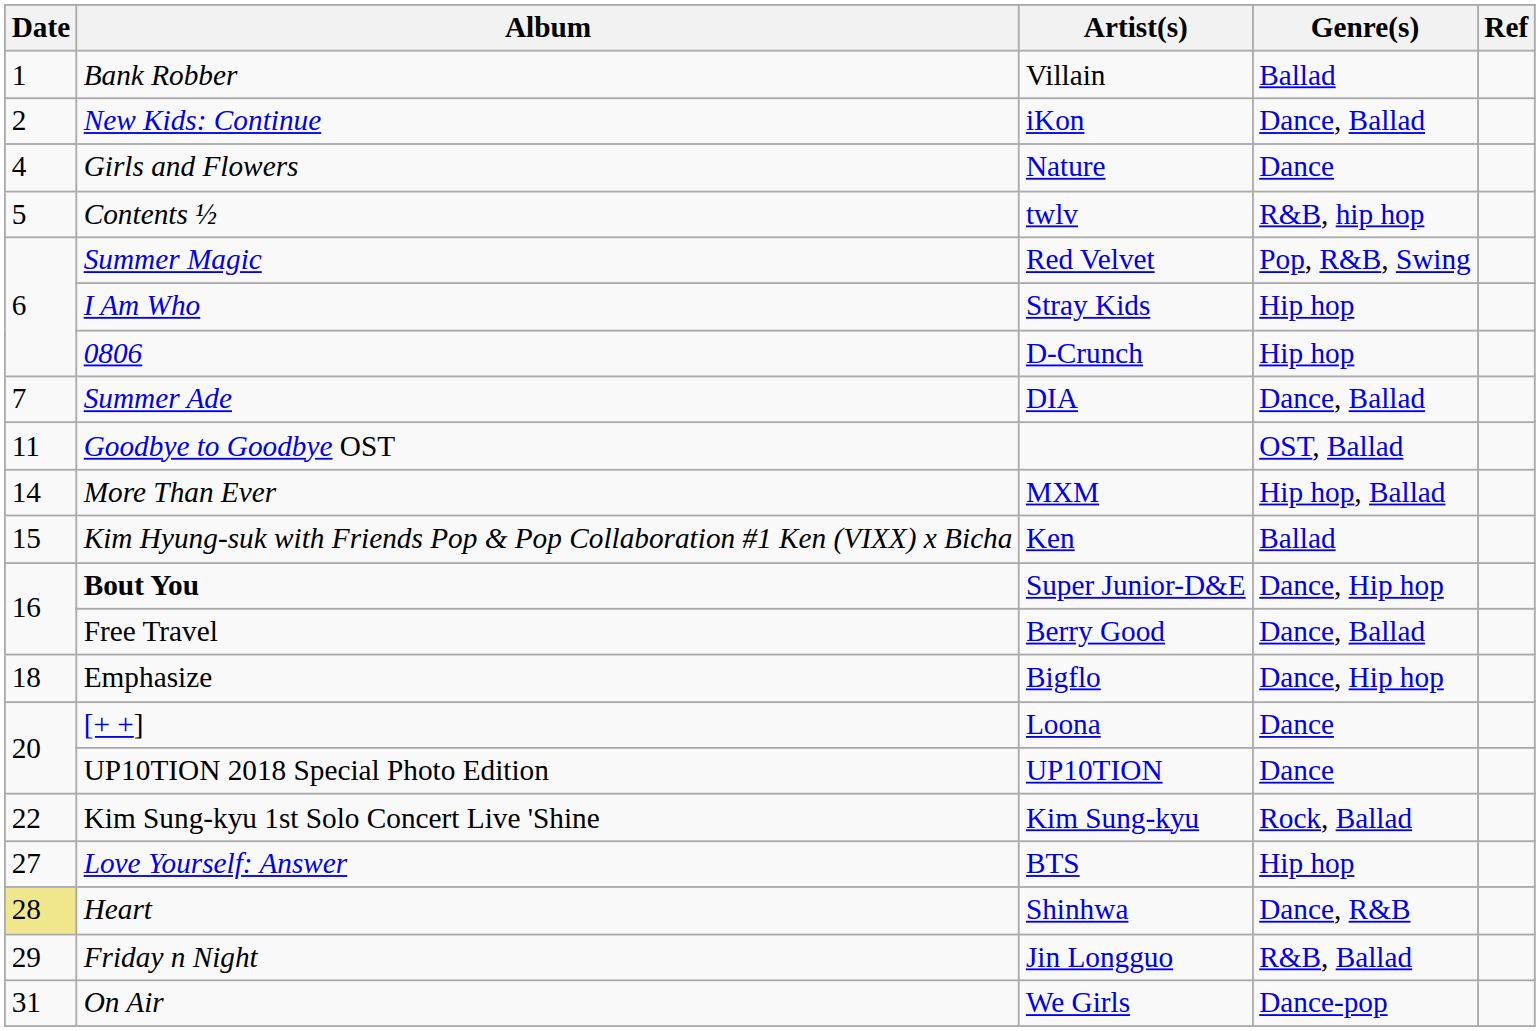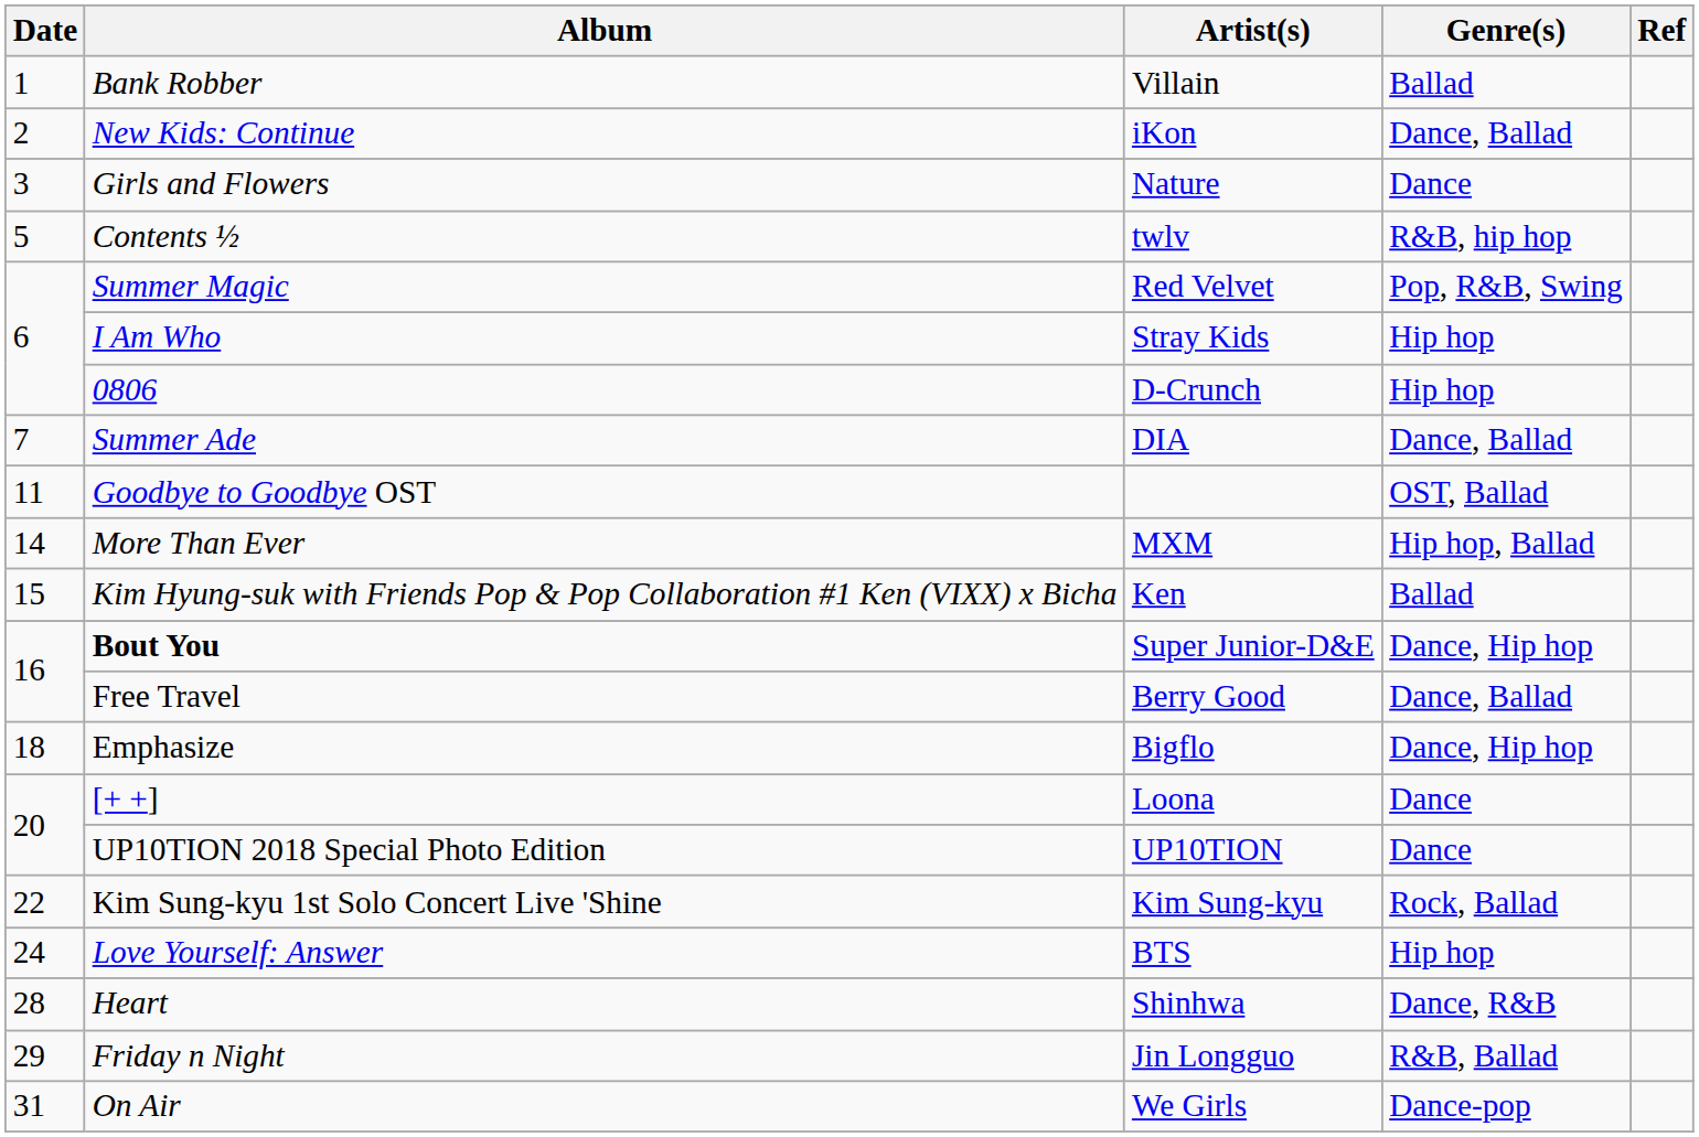Girls and Flowers | Date: 4 -> 3
Love Yourself: Answer | Date: 27 -> 24
Heart | Date: khaki background -> no background
